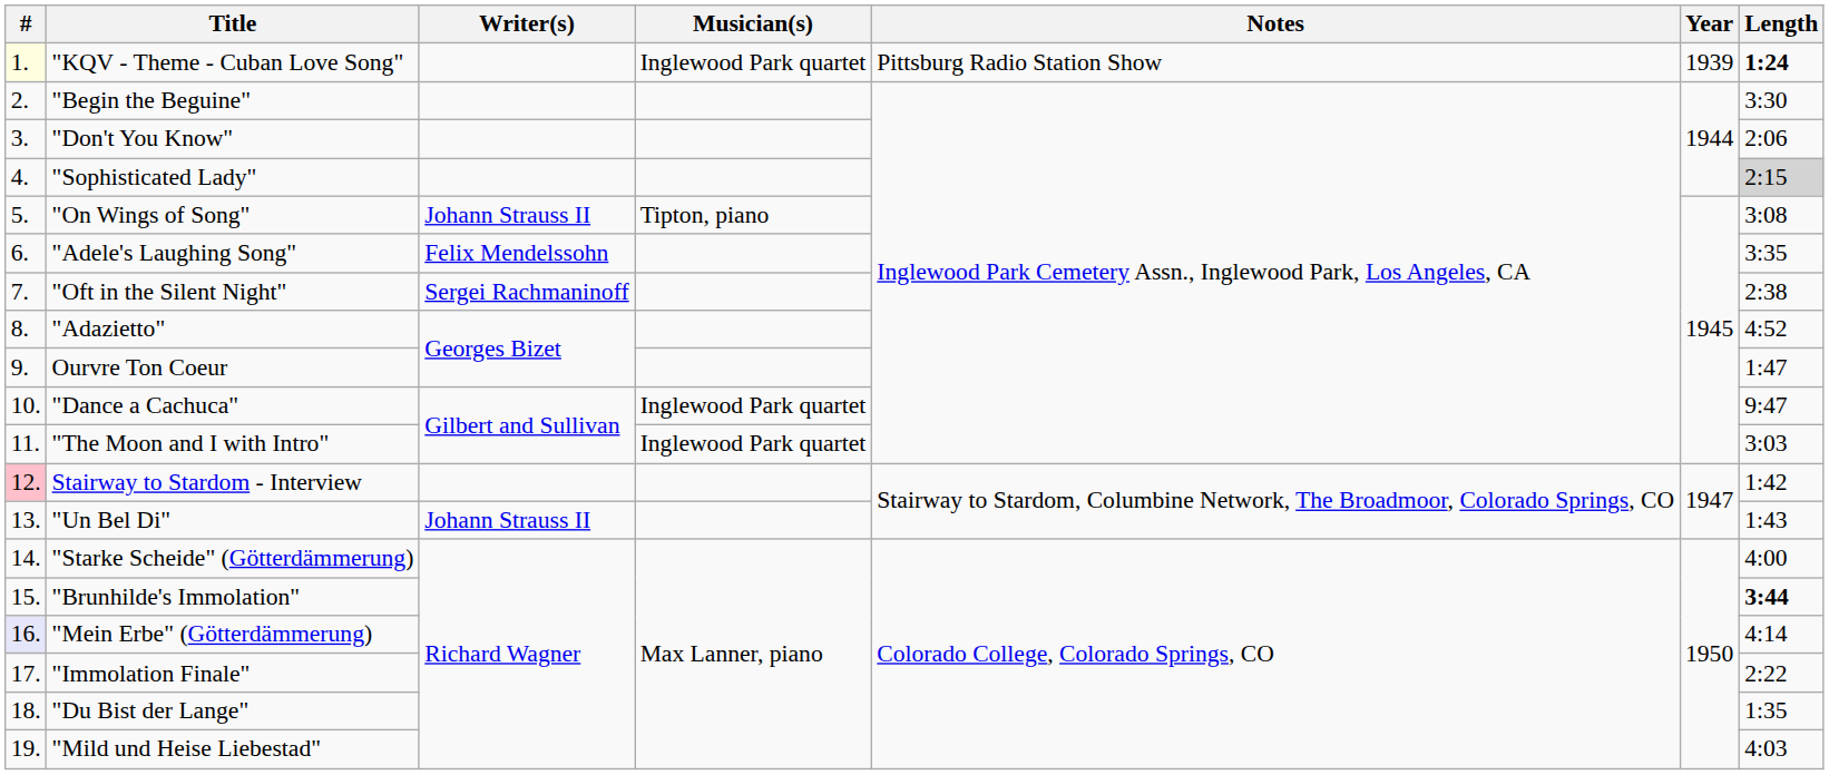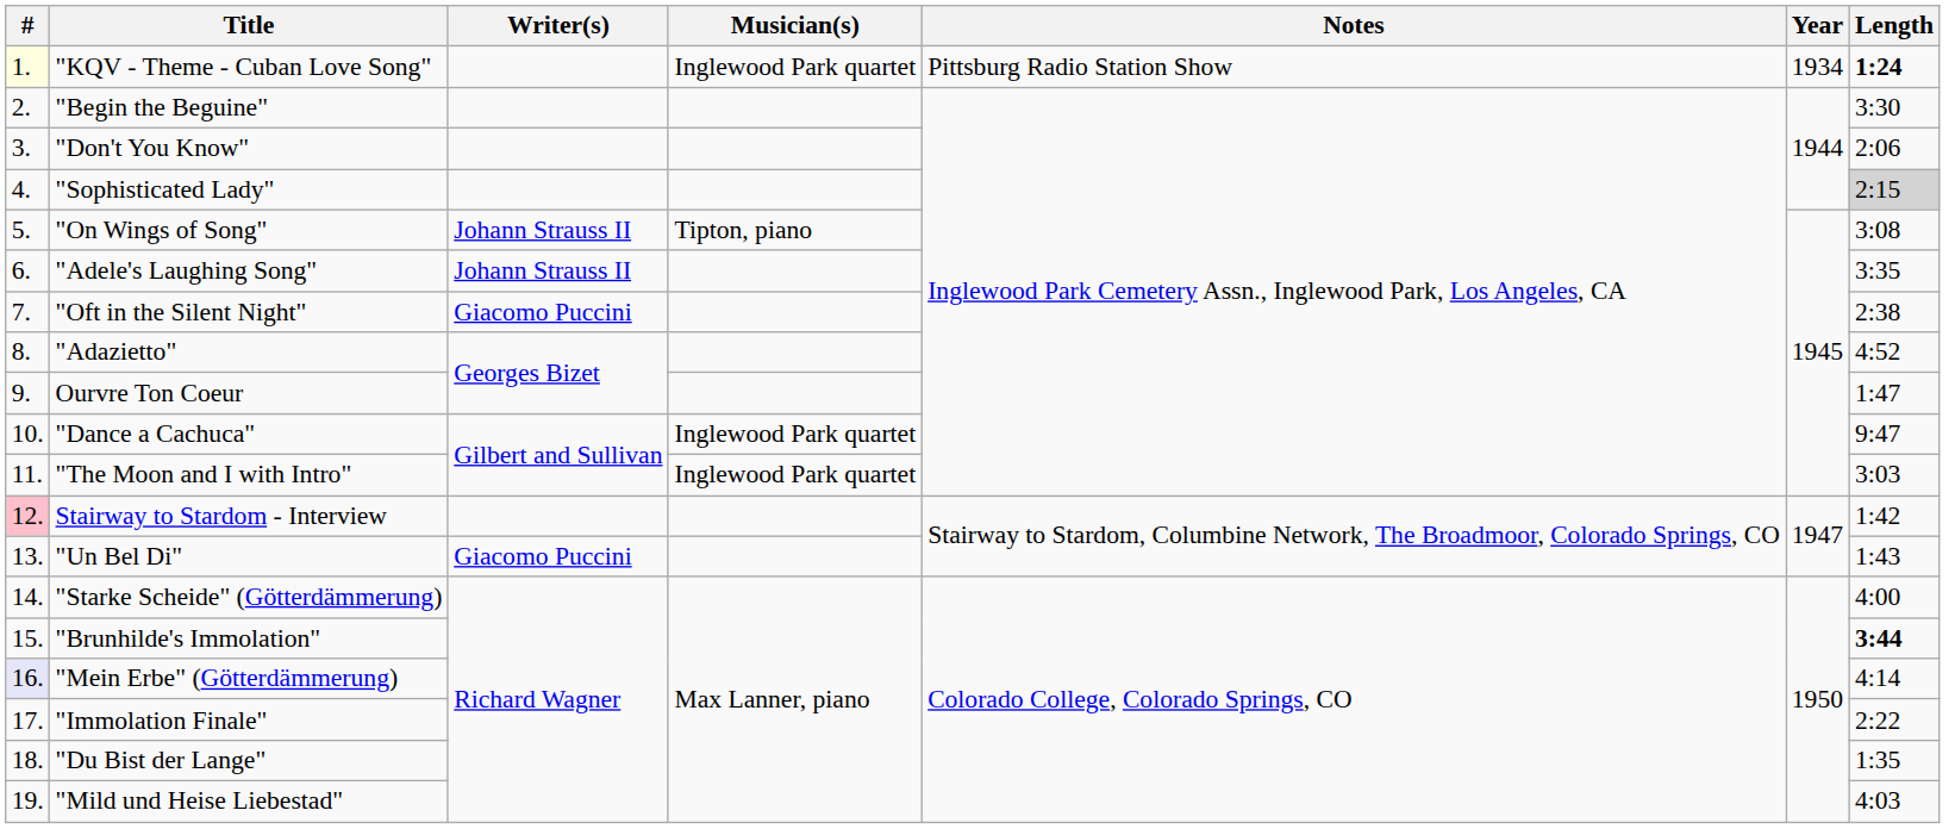"KQV - Theme - Cuban Love Song" | Year: 1939 -> 1934
"Adele's Laughing Song" | Writer(s): Felix Mendelssohn -> Johann Strauss II
"Oft in the Silent Night" | Writer(s): Sergei Rachmaninoff -> Giacomo Puccini
"Un Bel Di" | Writer(s): Johann Strauss II -> Giacomo Puccini
